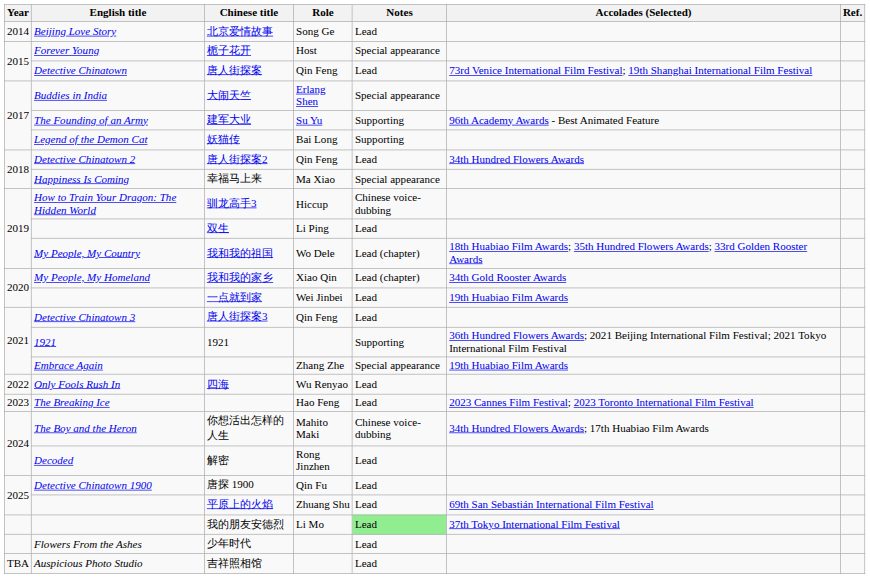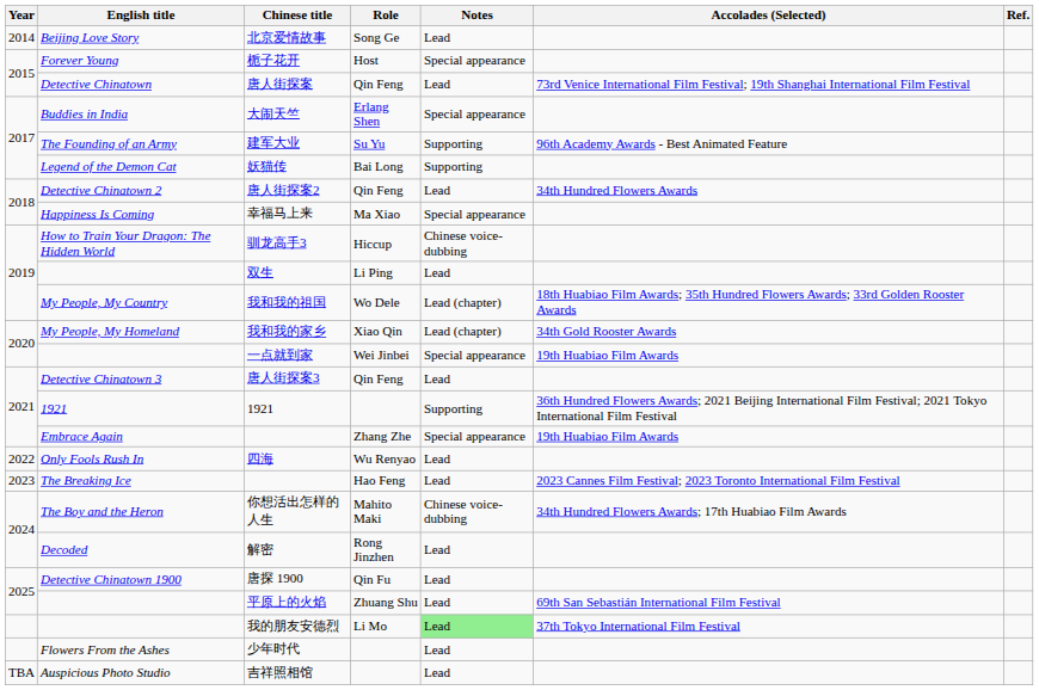一点就到家 | Notes: Lead -> Special appearance
